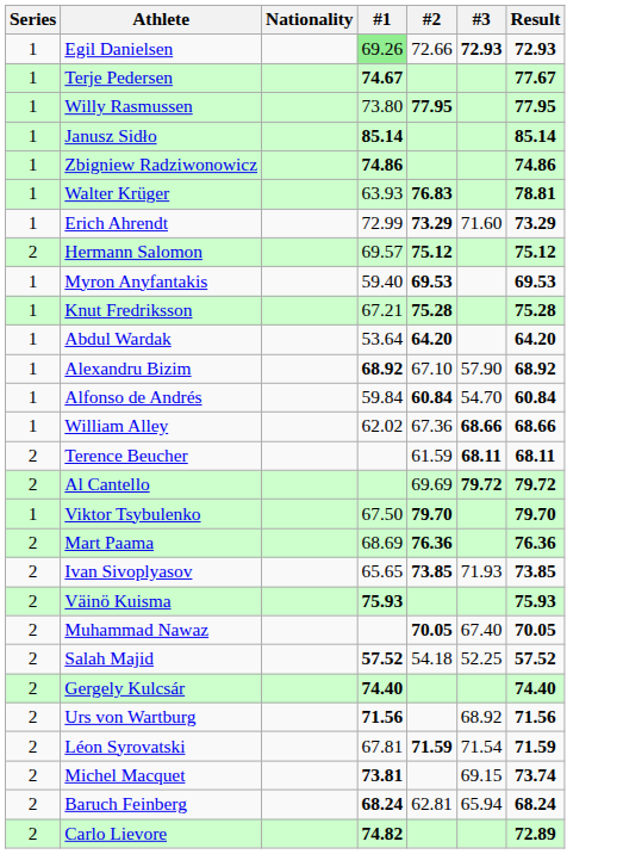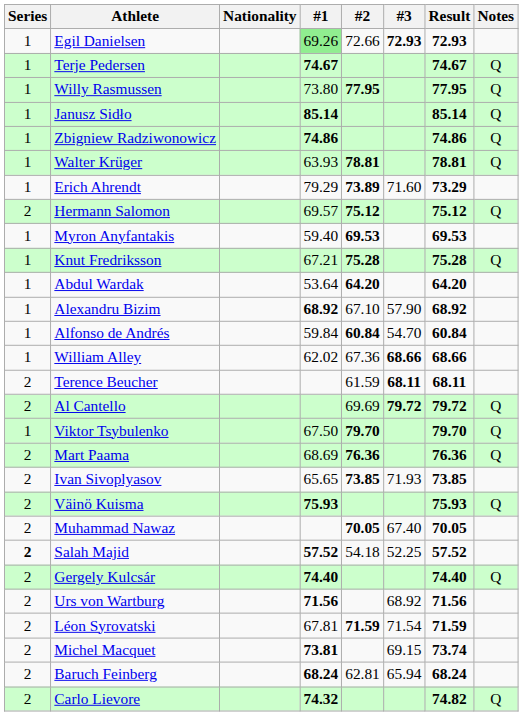+ column: Notes | Q | Q | Q | Q | Q | Q | Q | Q | Q | Q | Q | Q | Q
Terje Pedersen | Result: 77.67 -> 74.67
Walter Krüger | #2: 76.83 -> 78.81
Erich Ahrendt | #1: 72.99 -> 79.29
Erich Ahrendt | #2: 73.29 -> 73.89
Salah Majid | Series: normal -> bold
Carlo Lievore | #1: 74.82 -> 74.32
Carlo Lievore | Result: 72.89 -> 74.82
